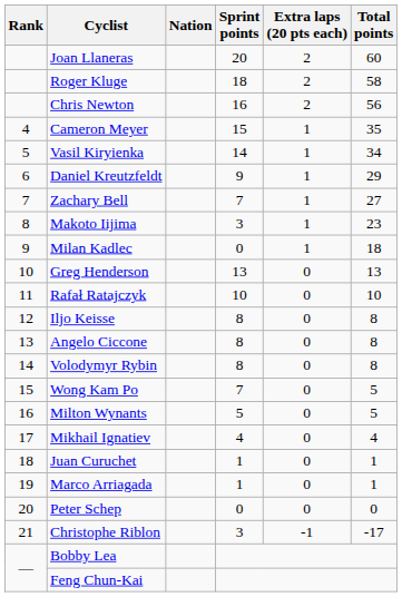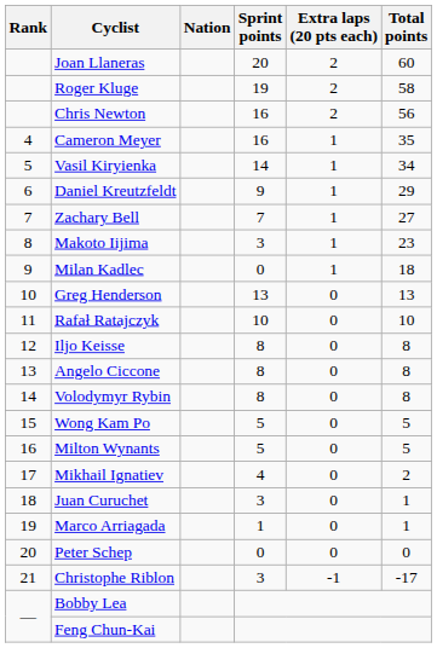Roger Kluge | Sprint points: 18 -> 19
Cameron Meyer | Sprint points: 15 -> 16
Wong Kam Po | Sprint points: 7 -> 5
Mikhail Ignatiev | Total points: 4 -> 2
Juan Curuchet | Sprint points: 1 -> 3
